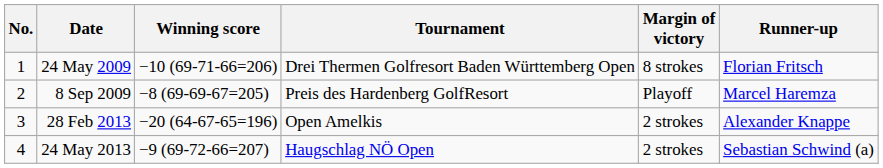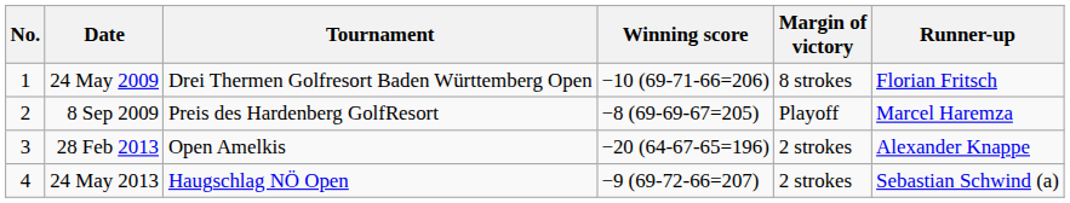columns swapped: Tournament <-> Winning score
